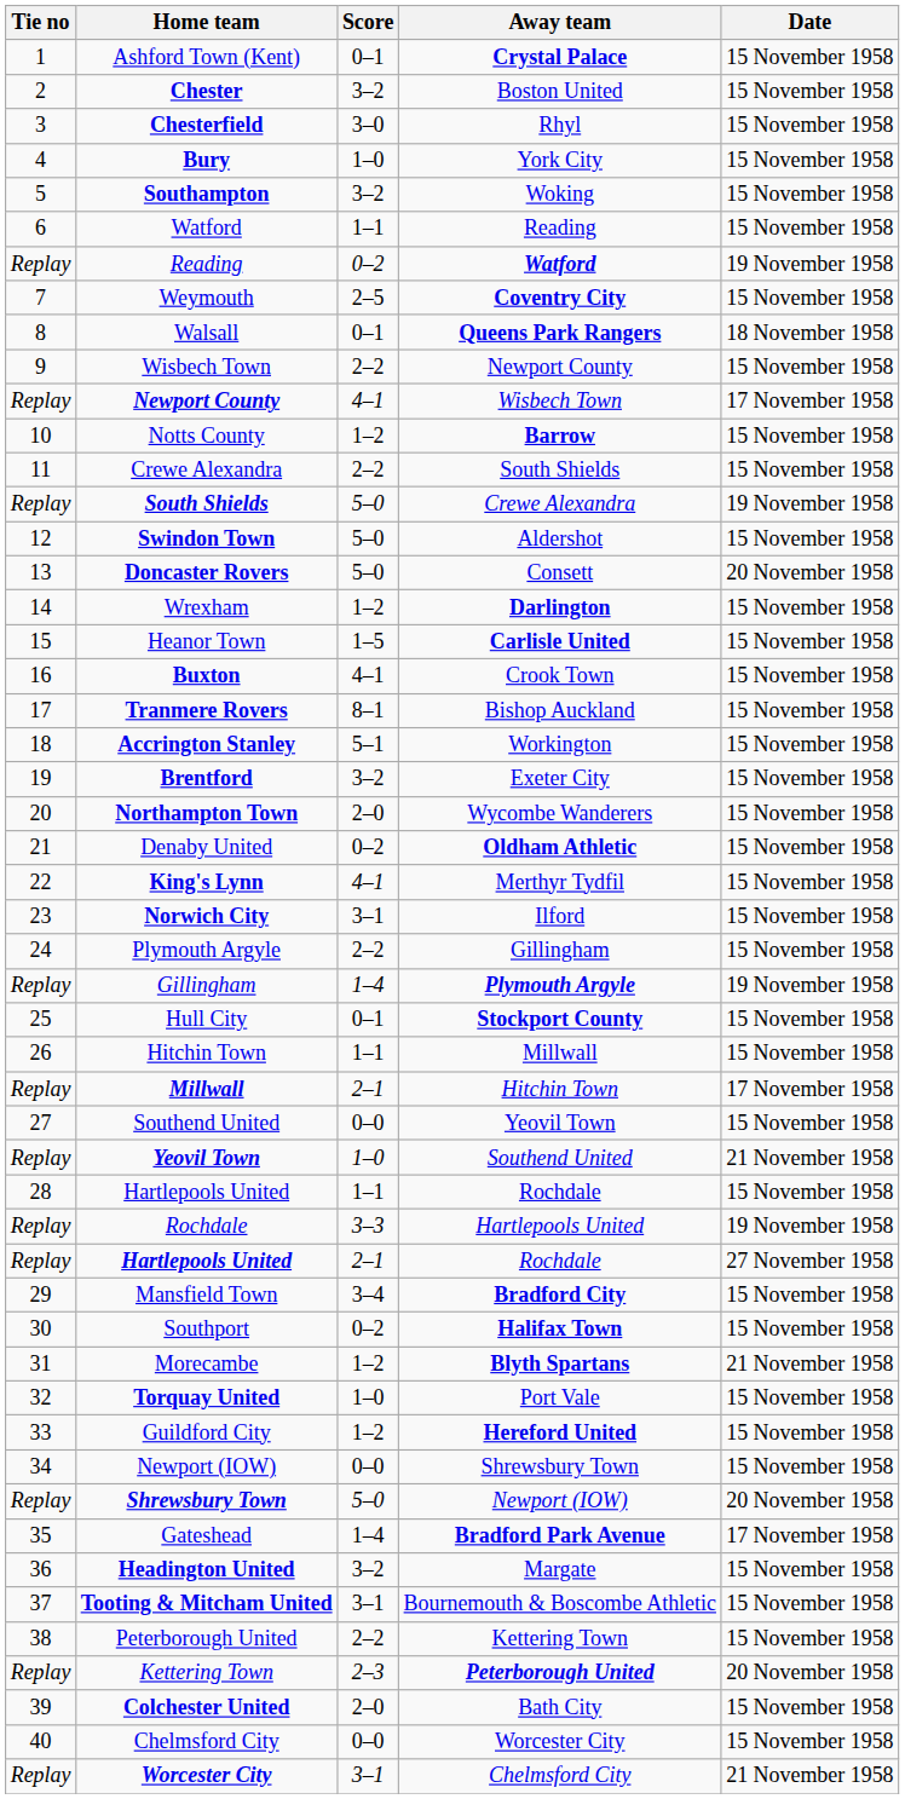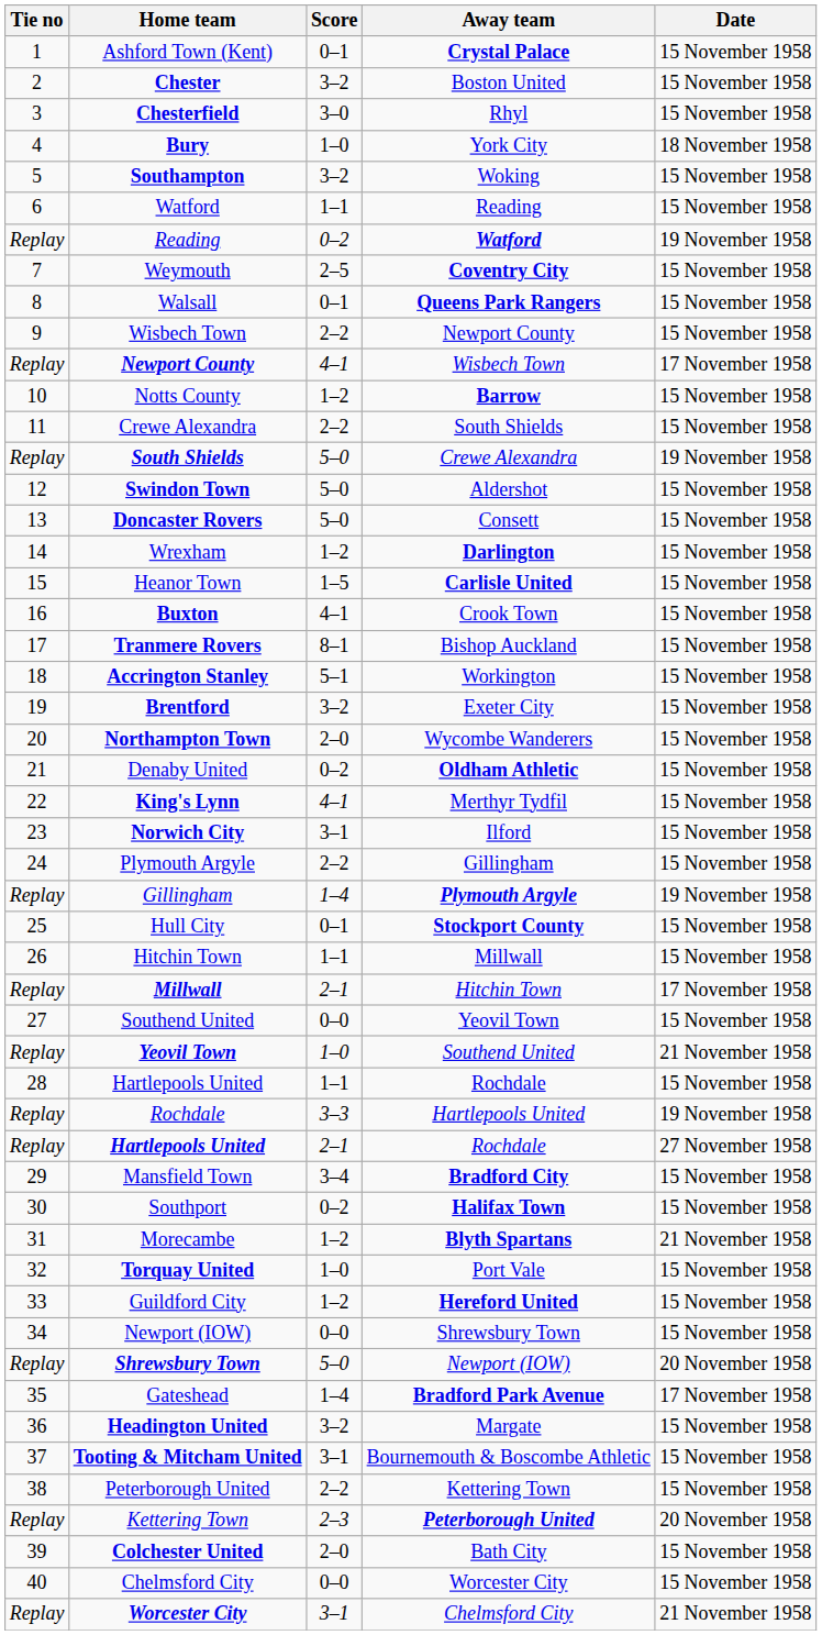Bury | Date: 15 November 1958 -> 18 November 1958
Walsall | Date: 18 November 1958 -> 15 November 1958
Doncaster Rovers | Date: 20 November 1958 -> 15 November 1958
